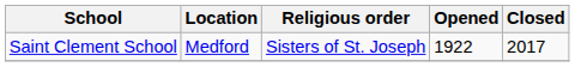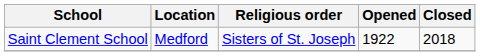Saint Clement School | Closed: 2017 -> 2018
